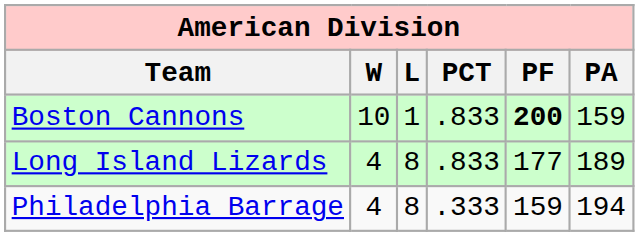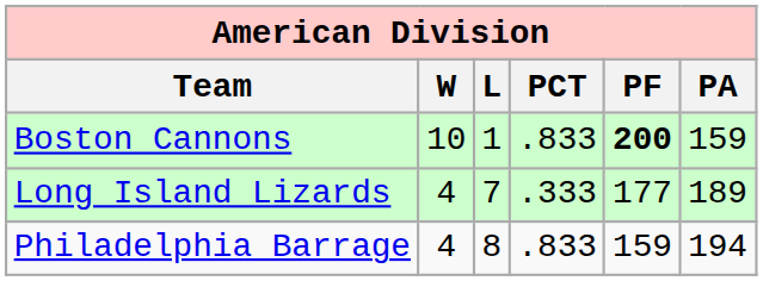Long Island Lizards | L: 8 -> 7
Long Island Lizards | PCT: .833 -> .333
Philadelphia Barrage | PCT: .333 -> .833
